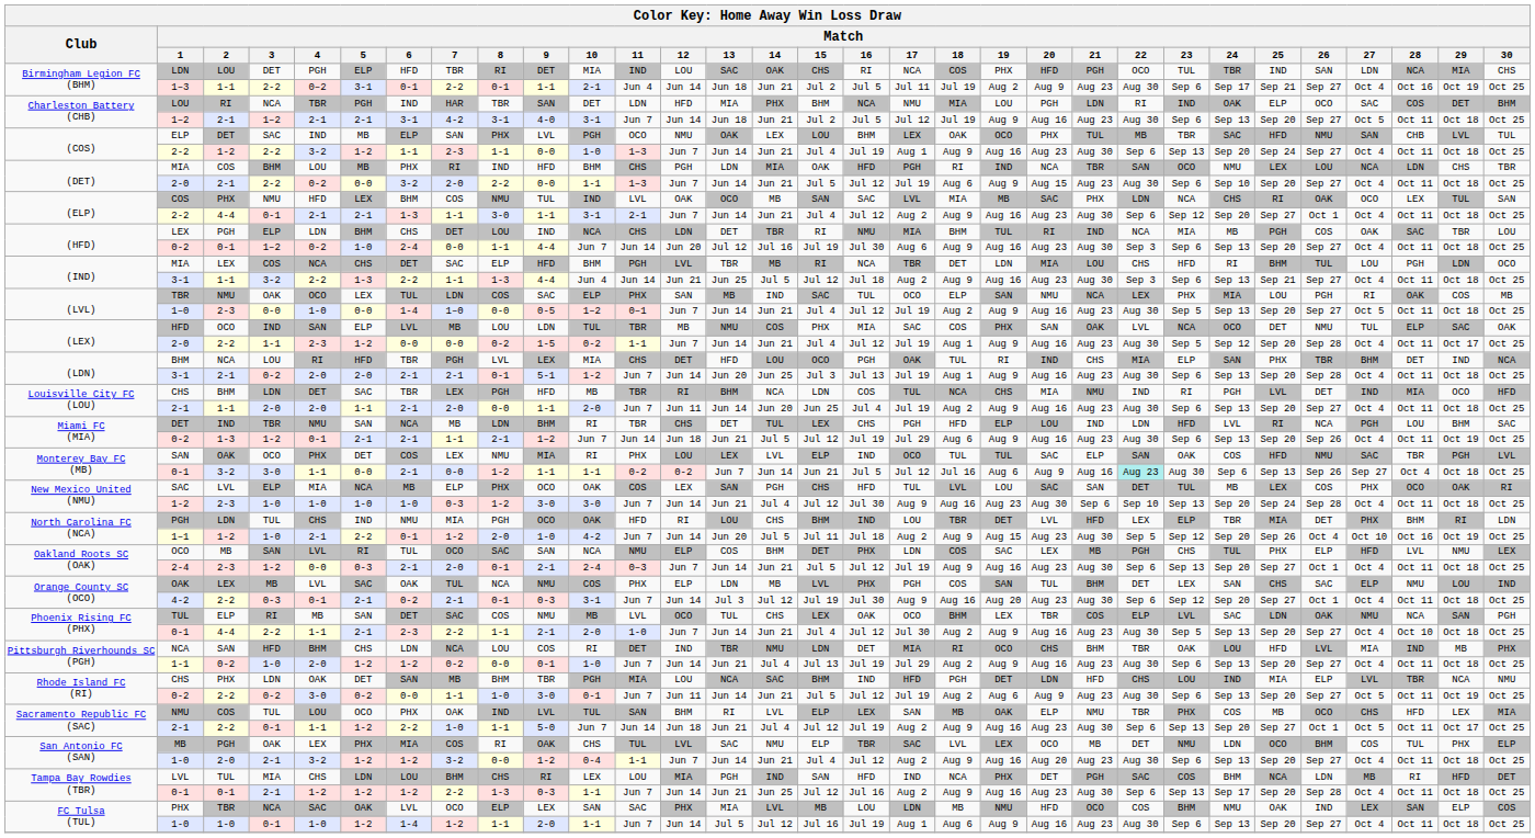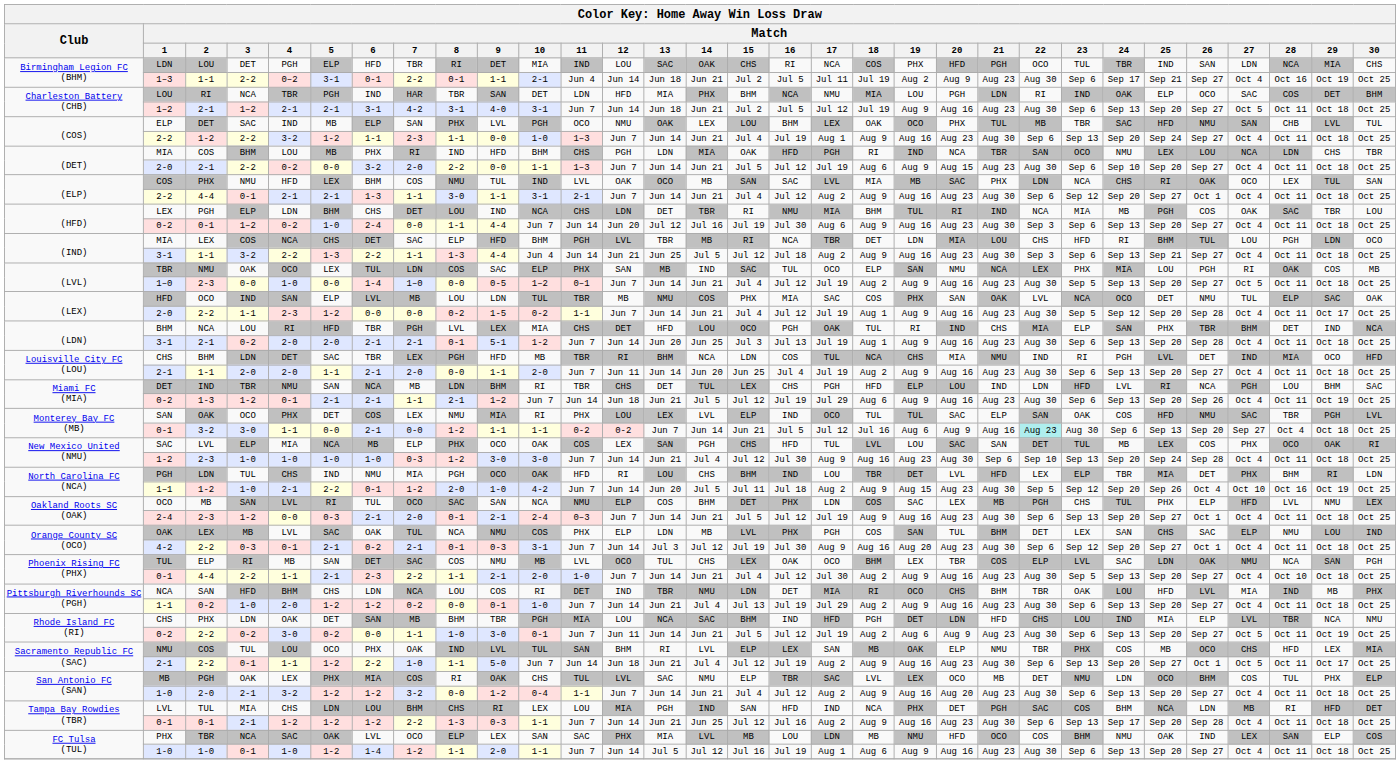0-1 / 3-2 | Match / 26: Sep 26 -> Sep 20
